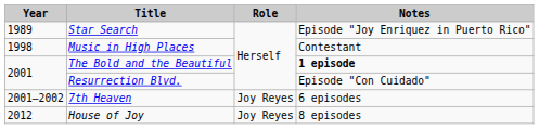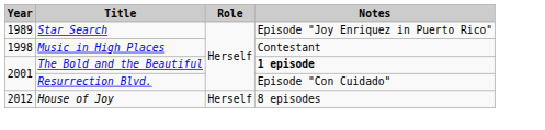- row: 2001—2002 | 7th Heaven | Joy Reyes | 6 episodes
House of Joy | Role: Joy Reyes -> Herself
